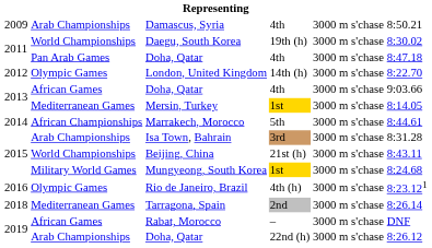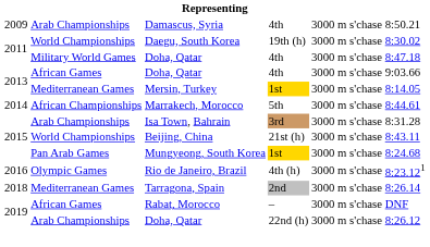2011 / Doha, Qatar | column 2: Pan Arab Games -> Military World Games
- row: 2012 | Olympic Games | London, United Kingdom | 14th (h) | 3000 m s'chase | 8:22.70
Mungyeong, South Korea | column 2: Military World Games -> Pan Arab Games
